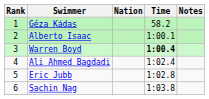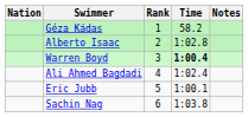columns swapped: Rank <-> Nation
Alberto Isaac | Time: 1:00.1 -> 1:02.8
Eric Jubb | Time: 1:02.8 -> 1:00.1
